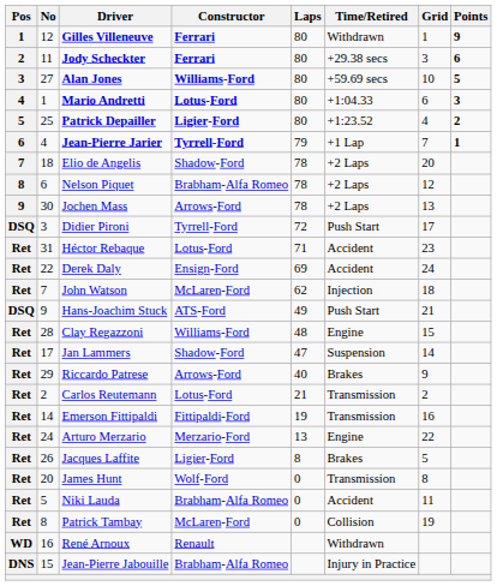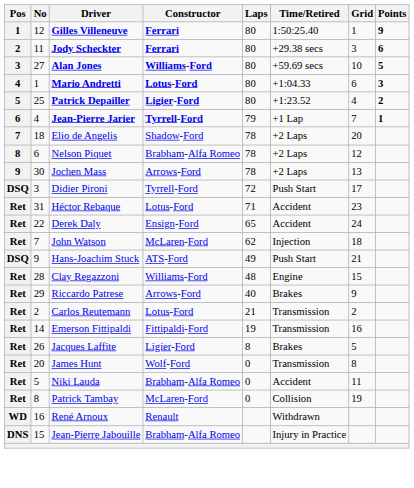Gilles Villeneuve | Time/Retired: Withdrawn -> 1:50:25.40
Derek Daly | Laps: 69 -> 65
- row: Ret | 17 | Jan Lammers | Shadow-Ford | 47 | Suspension | 14
- row: Ret | 24 | Arturo Merzario | Merzario-Ford | 13 | Engine | 22
